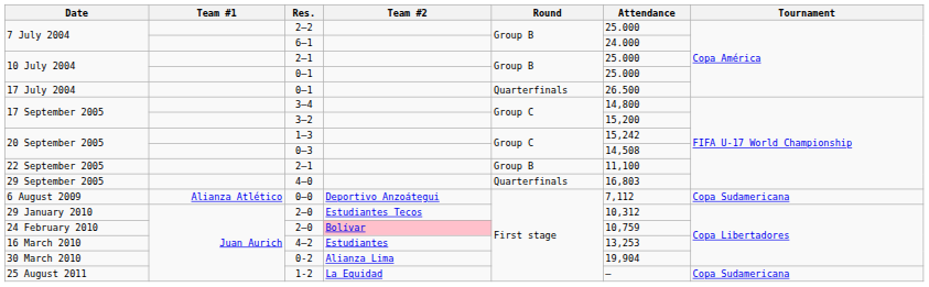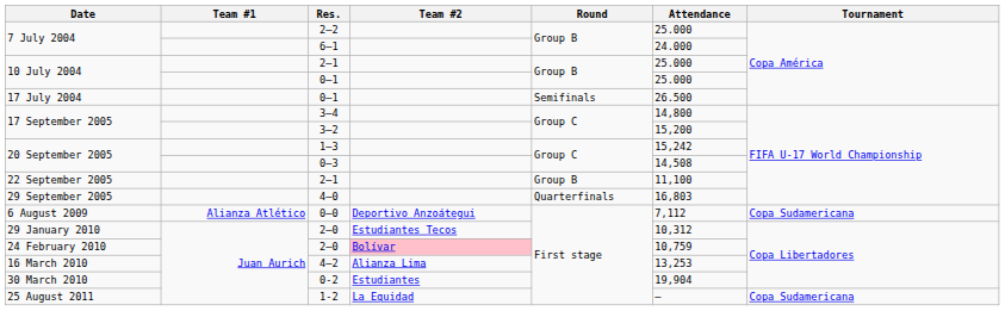17 July 2004 / 0–1 | Round: Quarterfinals -> Semifinals
4–2 | Team #2: Estudiantes -> Alianza Lima
0-2 | Team #2: Alianza Lima -> Estudiantes
